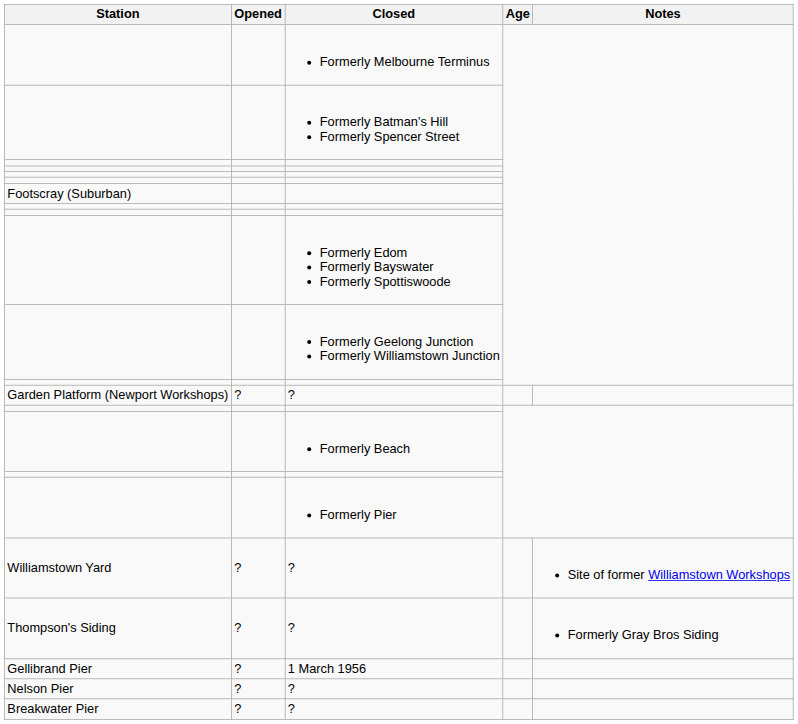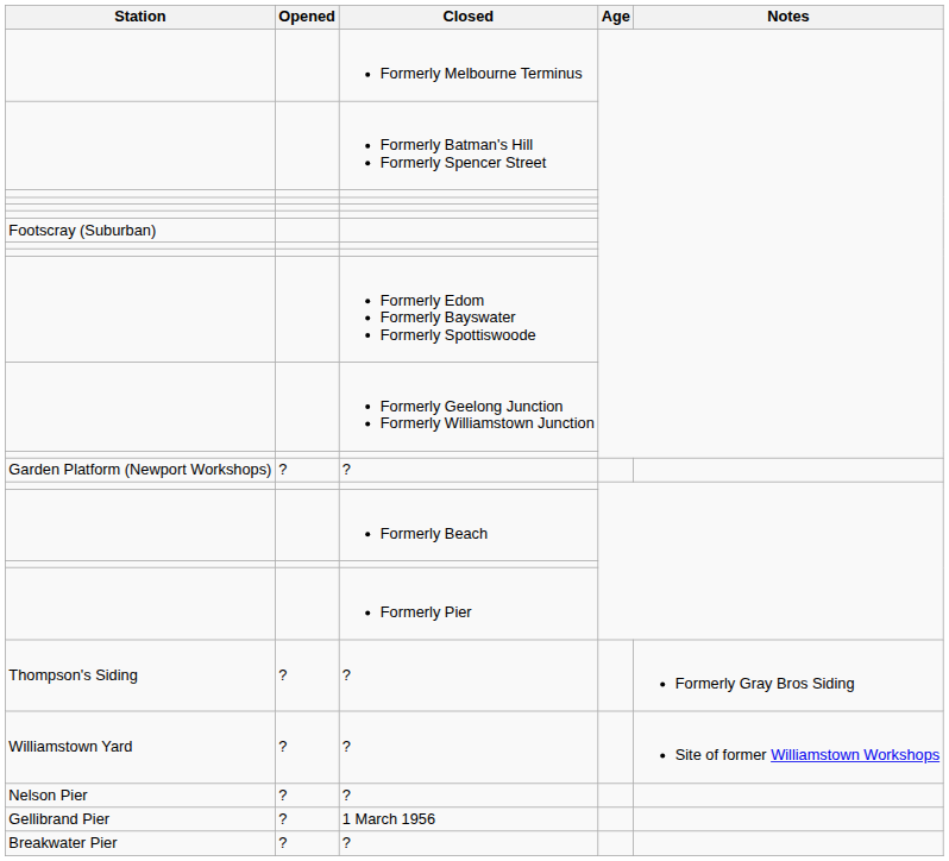rows swapped: Williamstown Yard / ? <-> Thompson's Siding / ?
rows swapped: Nelson Pier / ? <-> 1 March 1956
